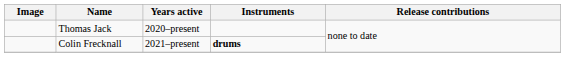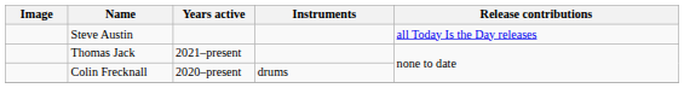+ row: Steve Austin | all Today Is the Day releases
Thomas Jack | Years active: 2020–present -> 2021–present
Colin Frecknall | Years active: 2021–present -> 2020–present
Colin Frecknall | Instruments: bold -> normal
